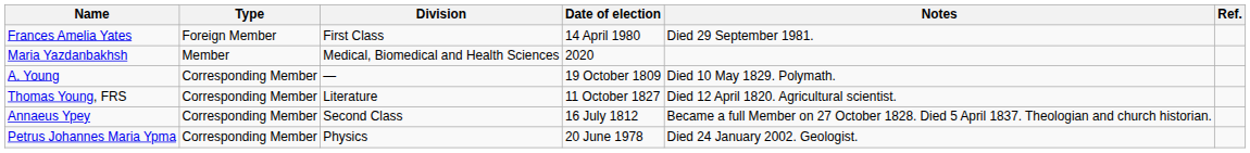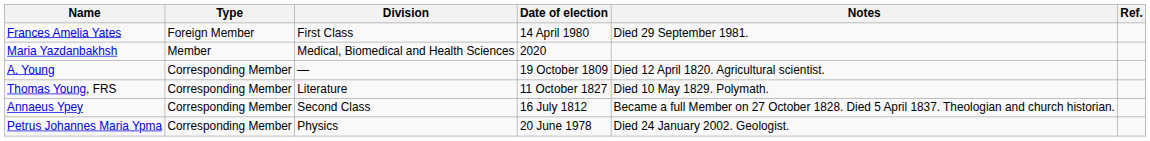A. Young | Notes: Died 10 May 1829. Polymath. -> Died 12 April 1820. Agricultural scientist.
Thomas Young, FRS | Notes: Died 12 April 1820. Agricultural scientist. -> Died 10 May 1829. Polymath.
